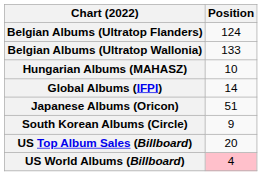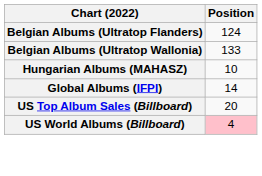- row: Japanese Albums (Oricon) | 51
- row: South Korean Albums (Circle) | 9
